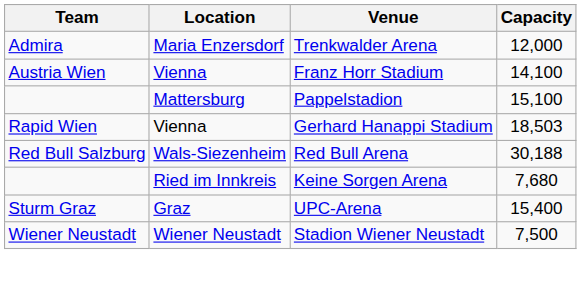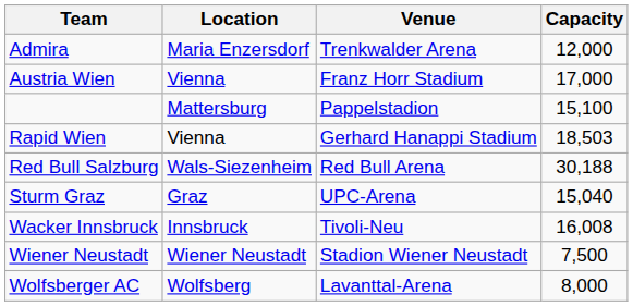Franz Horr Stadium | Capacity: 14,100 -> 17,000
- row: Ried im Innkreis | Keine Sorgen Arena | 7,680
UPC-Arena | Capacity: 15,400 -> 15,040
+ row: Wacker Innsbruck | Innsbruck | Tivoli-Neu | 16,008
+ row: Wolfsberger AC | Wolfsberg | Lavanttal-Arena | 8,000
